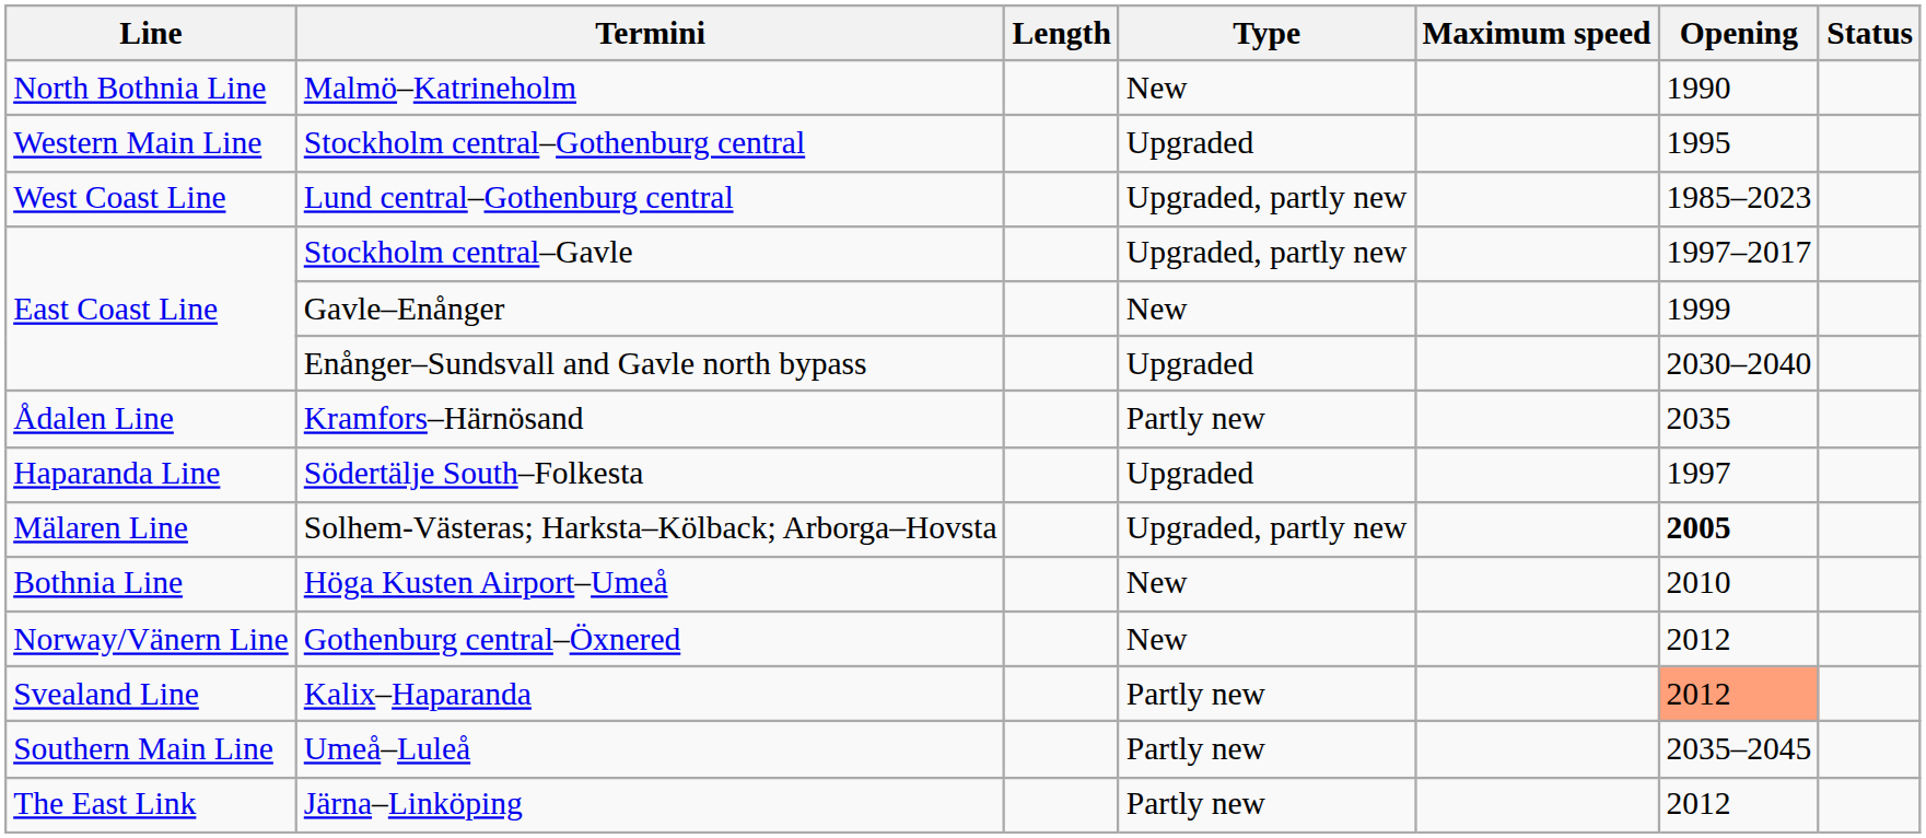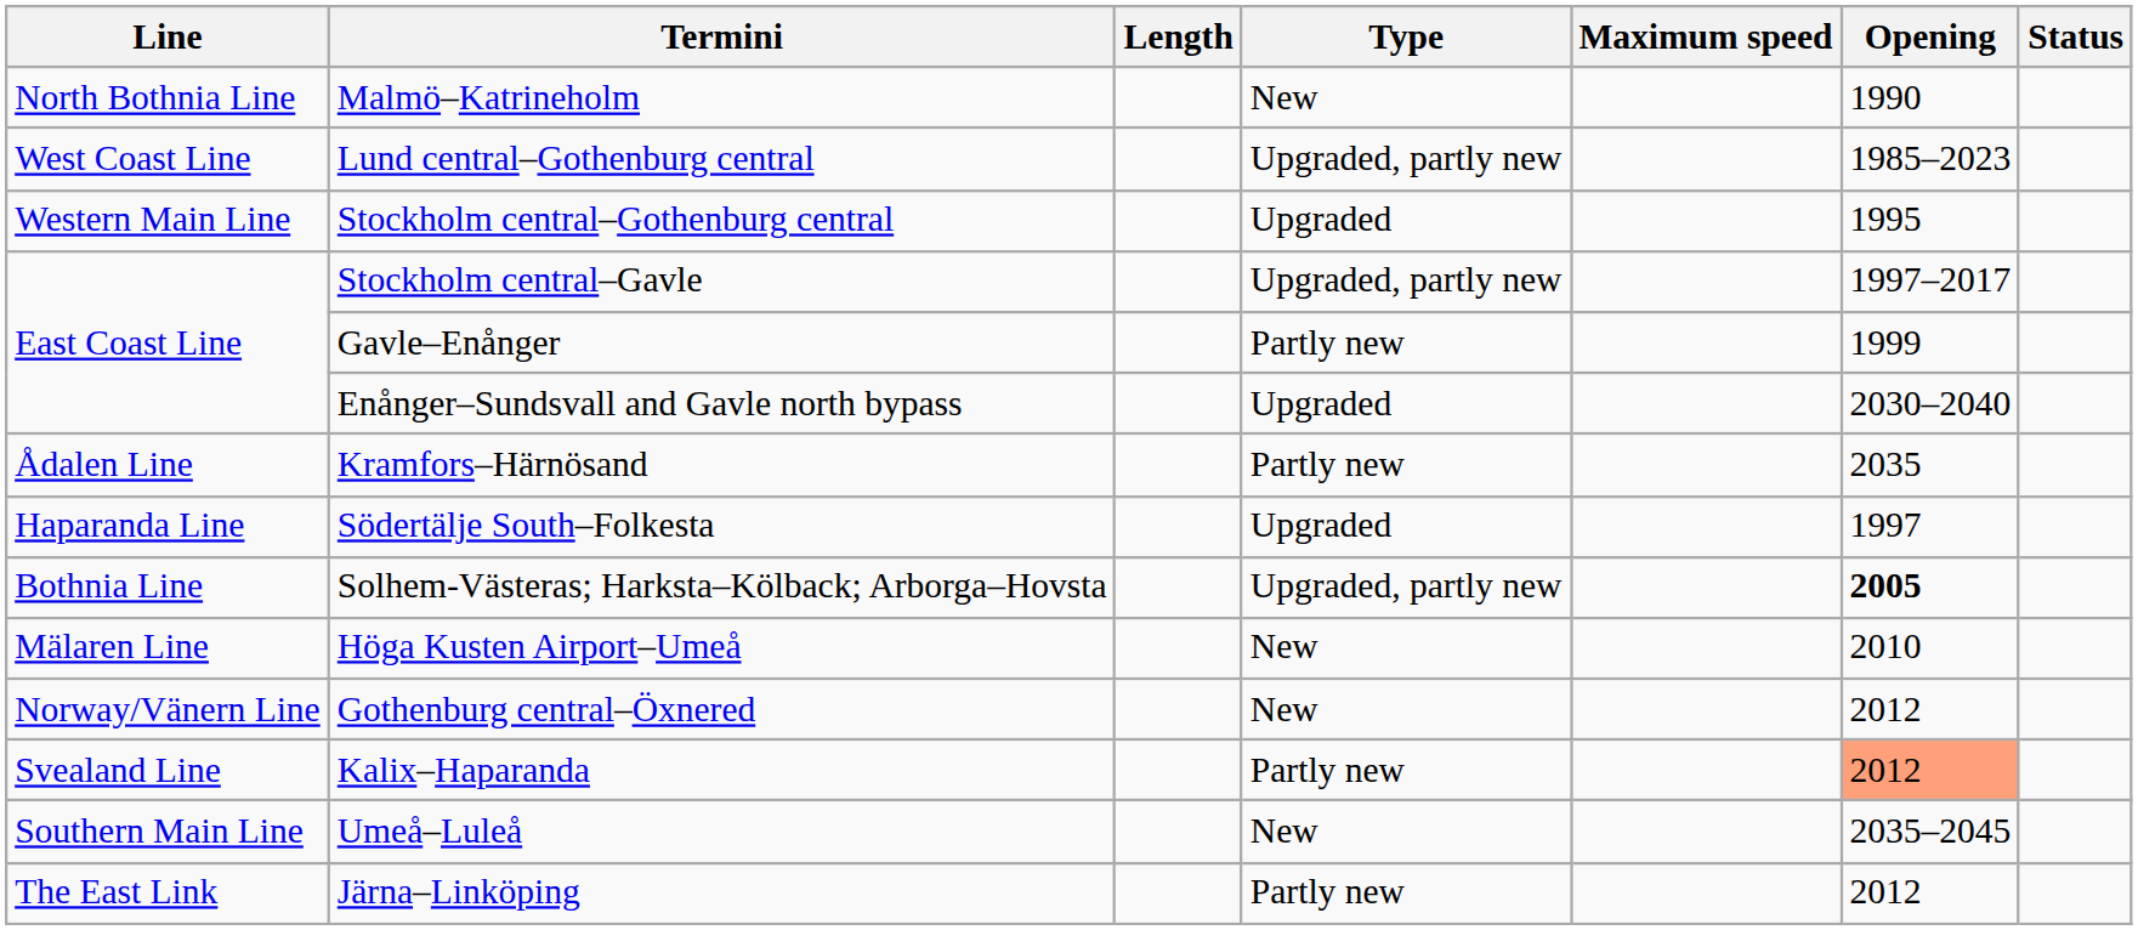rows swapped: Stockholm central–Gothenburg central <-> Lund central–Gothenburg central
Gavle–Enånger | Type: New -> Partly new
Solhem-Västeras; Harksta–Kölback; Arborga–Hovsta | Line: Mälaren Line -> Bothnia Line
Höga Kusten Airport–Umeå | Line: Bothnia Line -> Mälaren Line
Umeå–Luleå | Type: Partly new -> New
